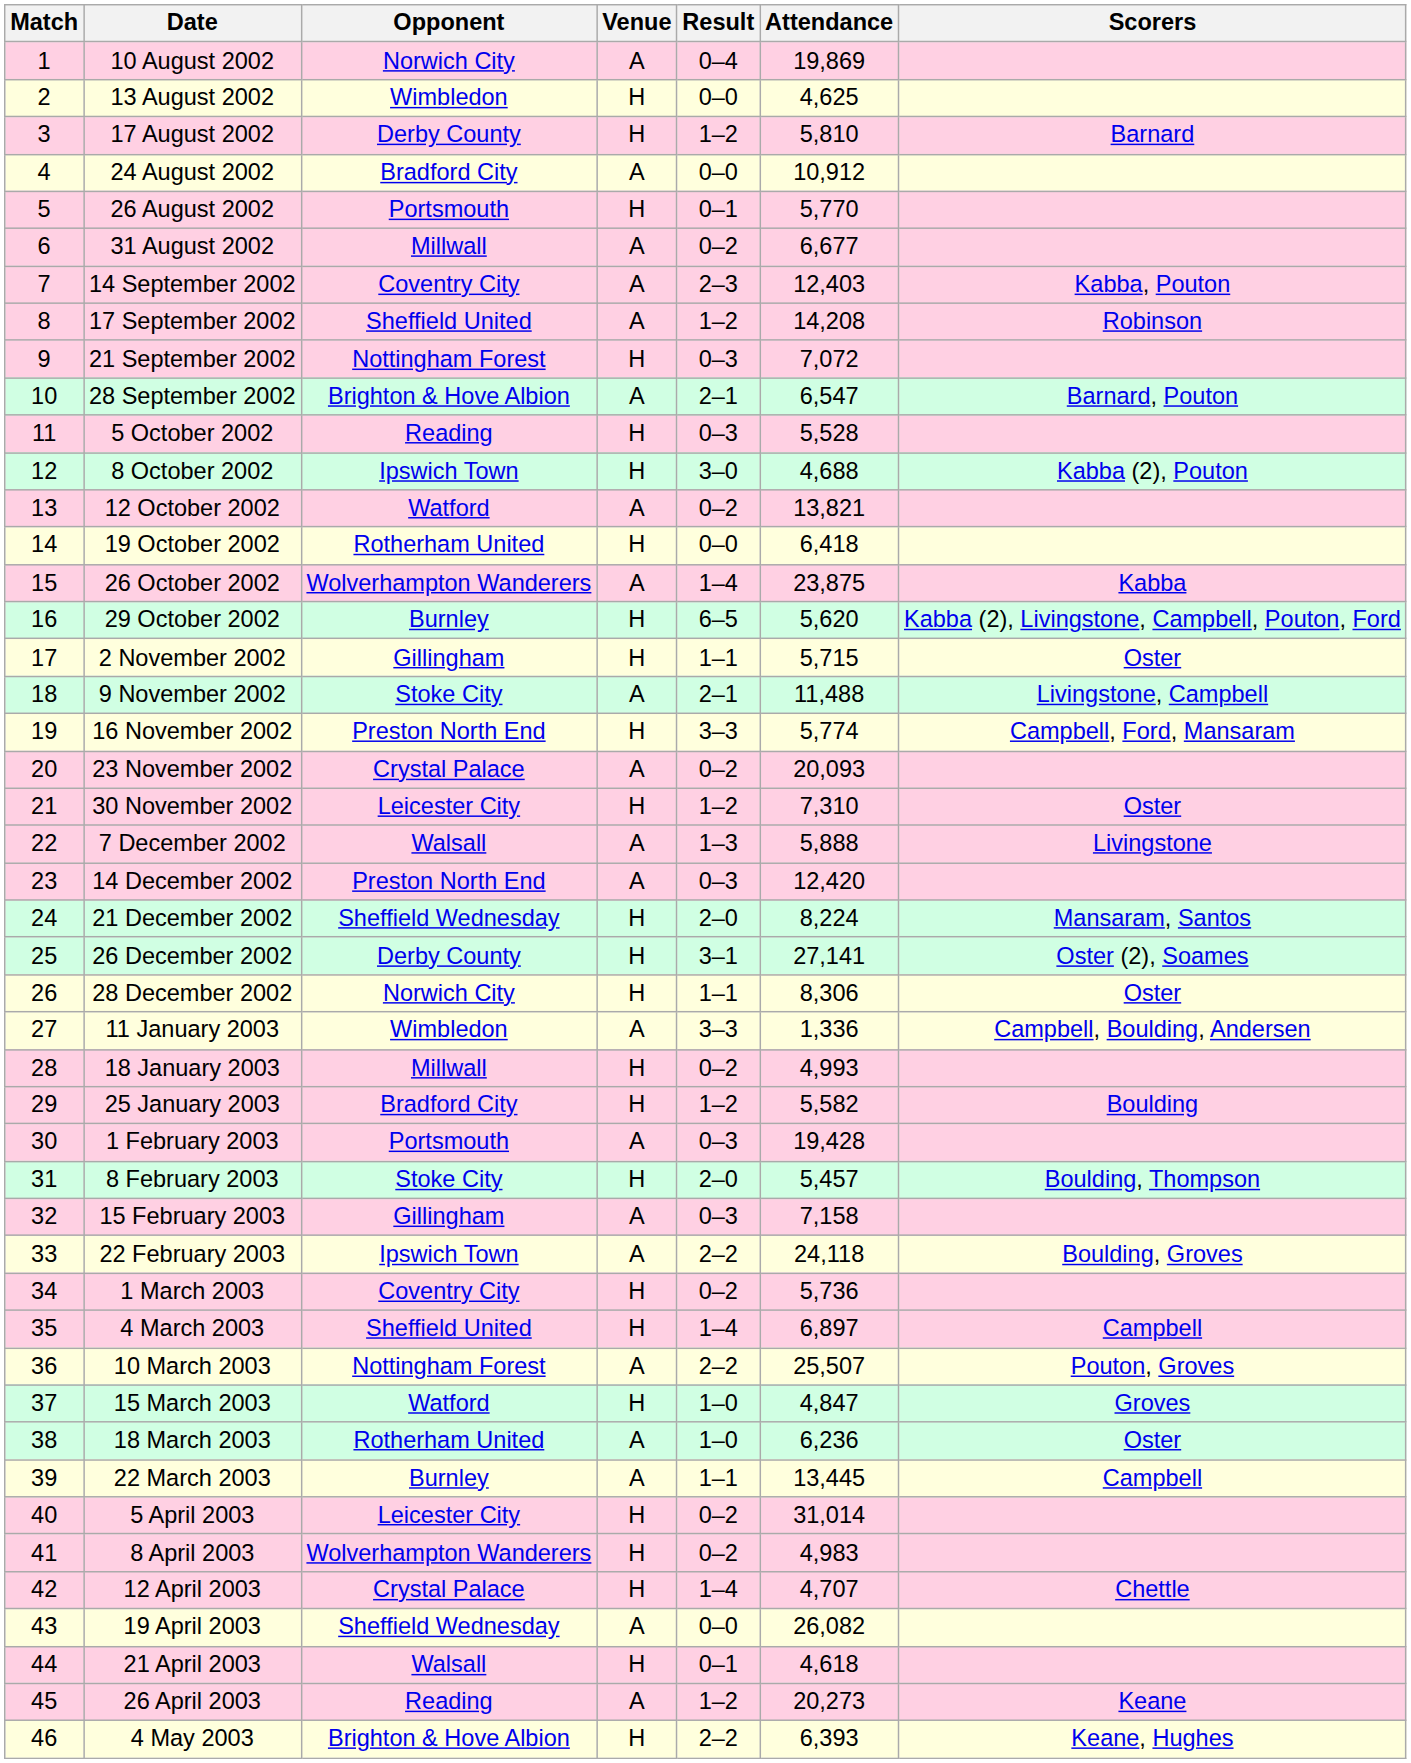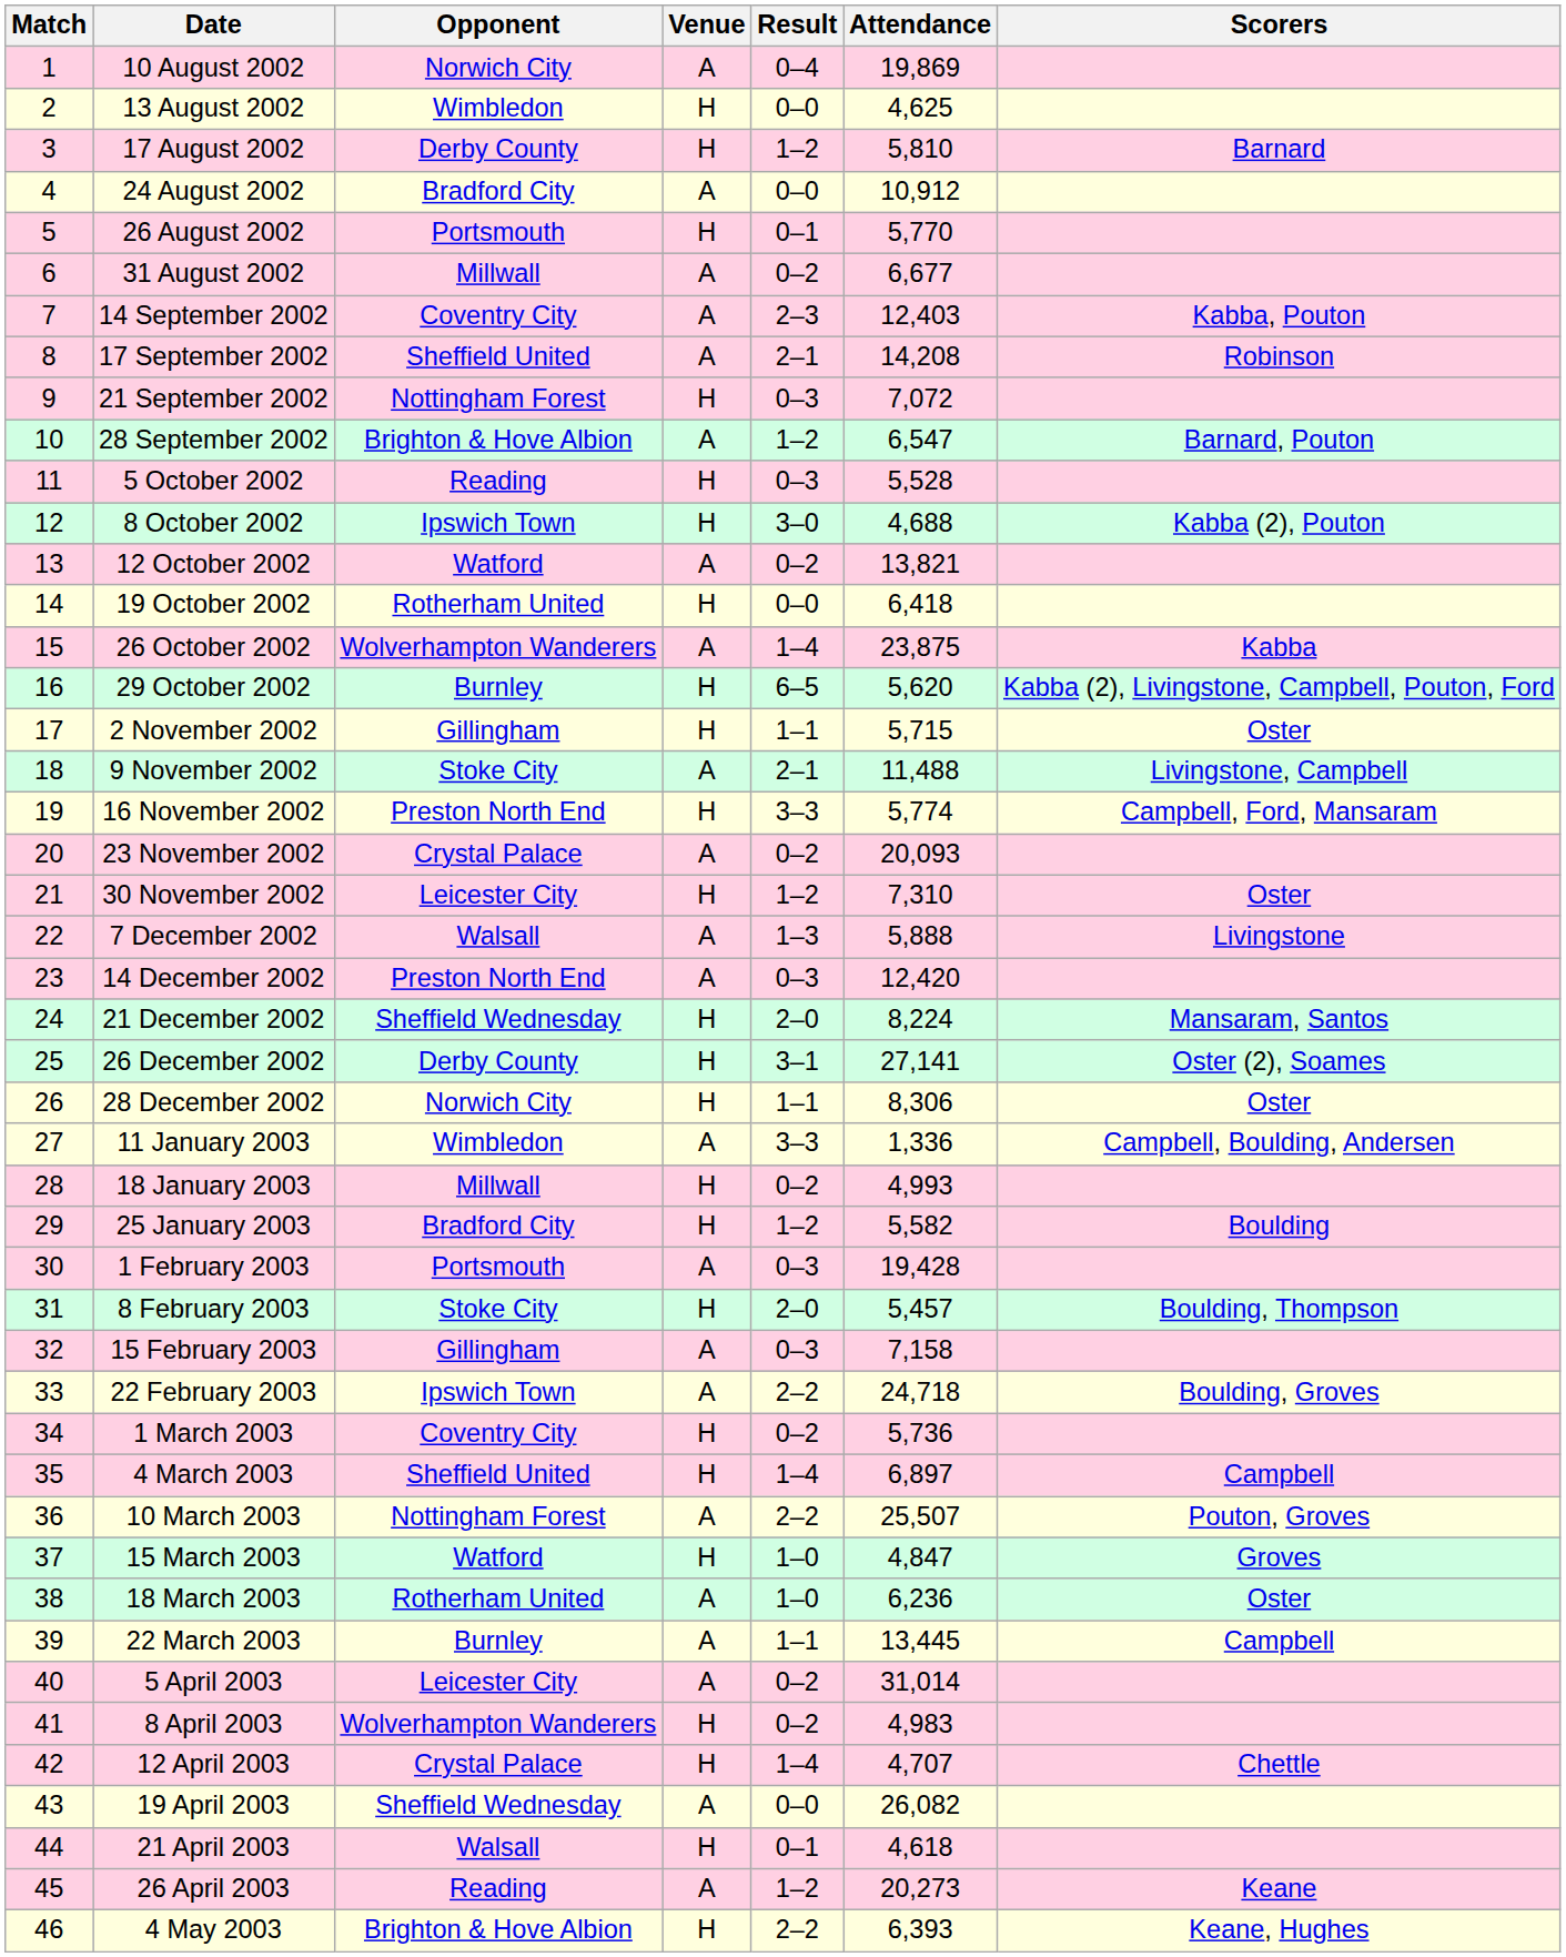17 September 2002 | Result: 1–2 -> 2–1
28 September 2002 | Result: 2–1 -> 1–2
22 February 2003 | Attendance: 24,118 -> 24,718
5 April 2003 | Venue: H -> A
